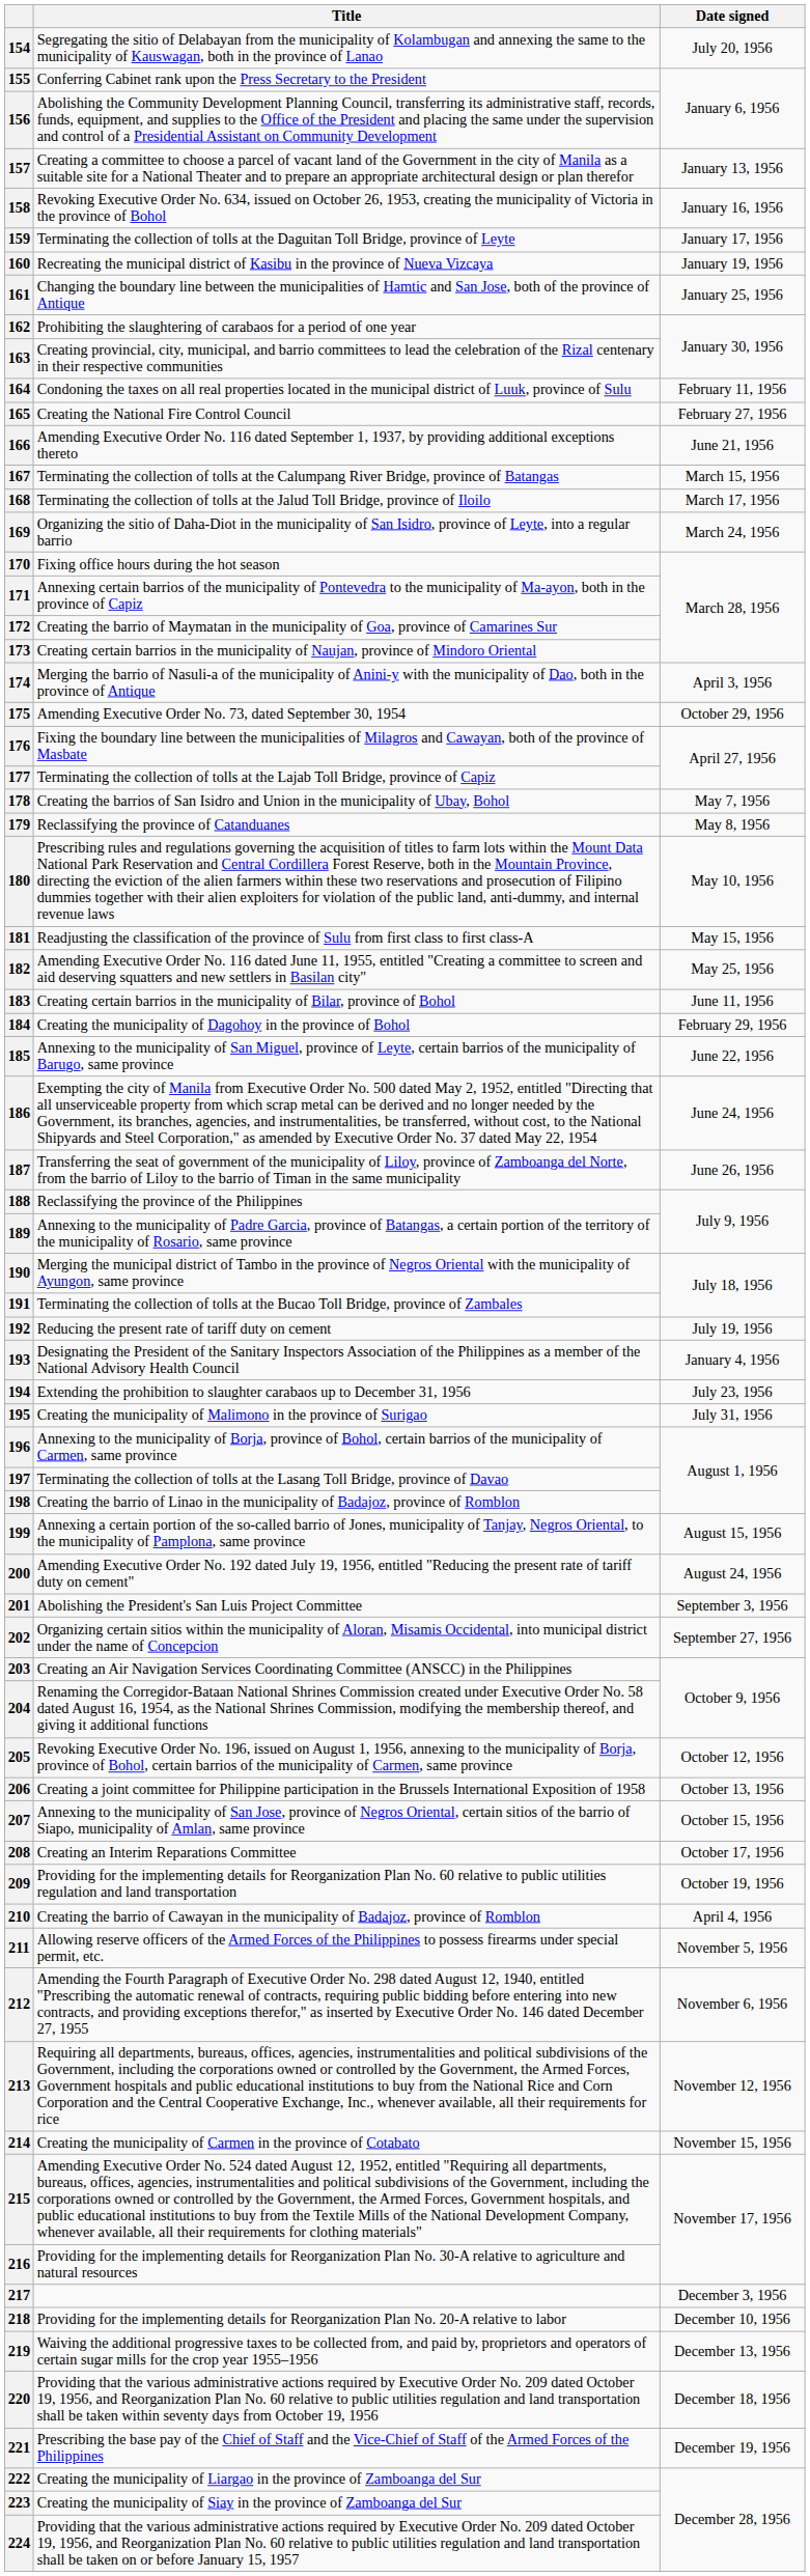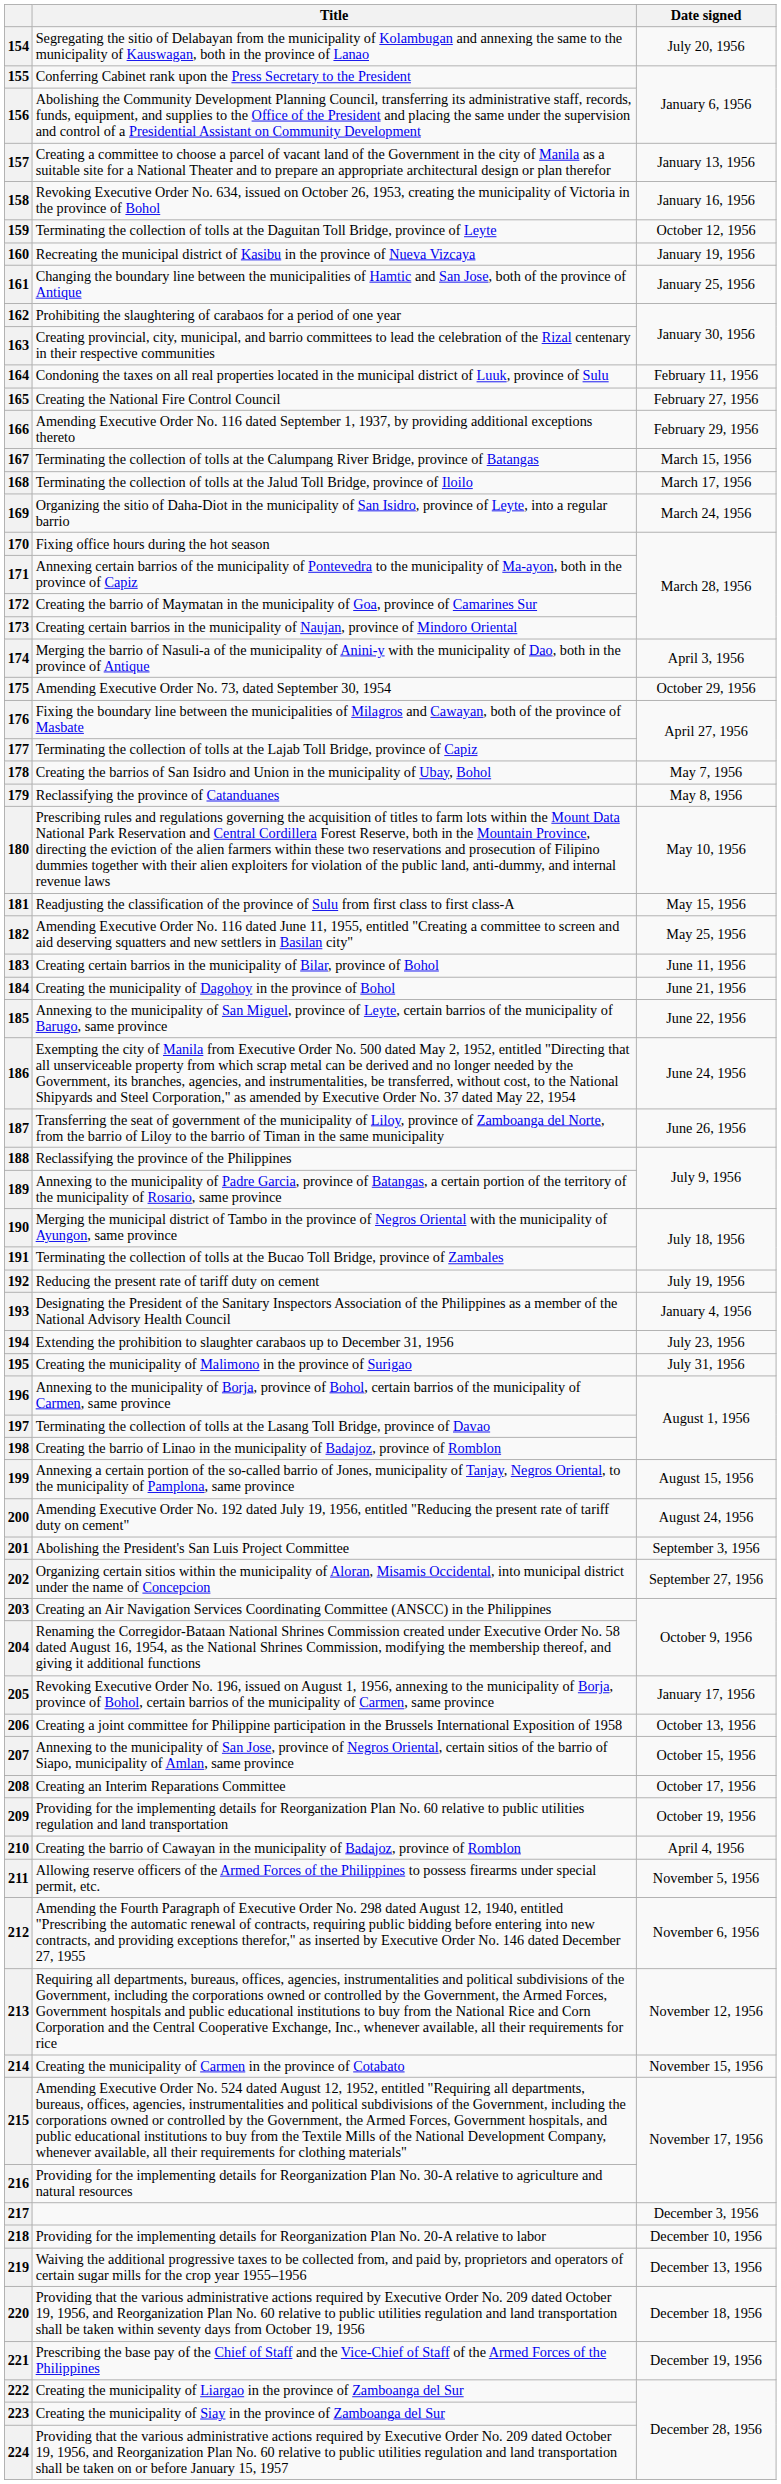159 | Date signed: January 17, 1956 -> October 12, 1956
166 | Date signed: June 21, 1956 -> February 29, 1956
184 | Date signed: February 29, 1956 -> June 21, 1956
205 | Date signed: October 12, 1956 -> January 17, 1956
